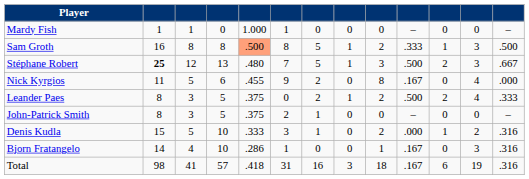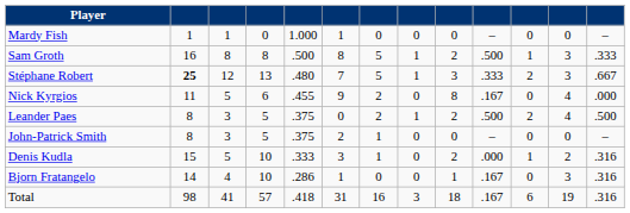Sam Groth | column 5: lightsalmon background -> no background
Sam Groth | column 10: .333 -> .500
Sam Groth | column 13: .500 -> .333
Stéphane Robert | column 10: .500 -> .333
Leander Paes | column 13: .333 -> .500
